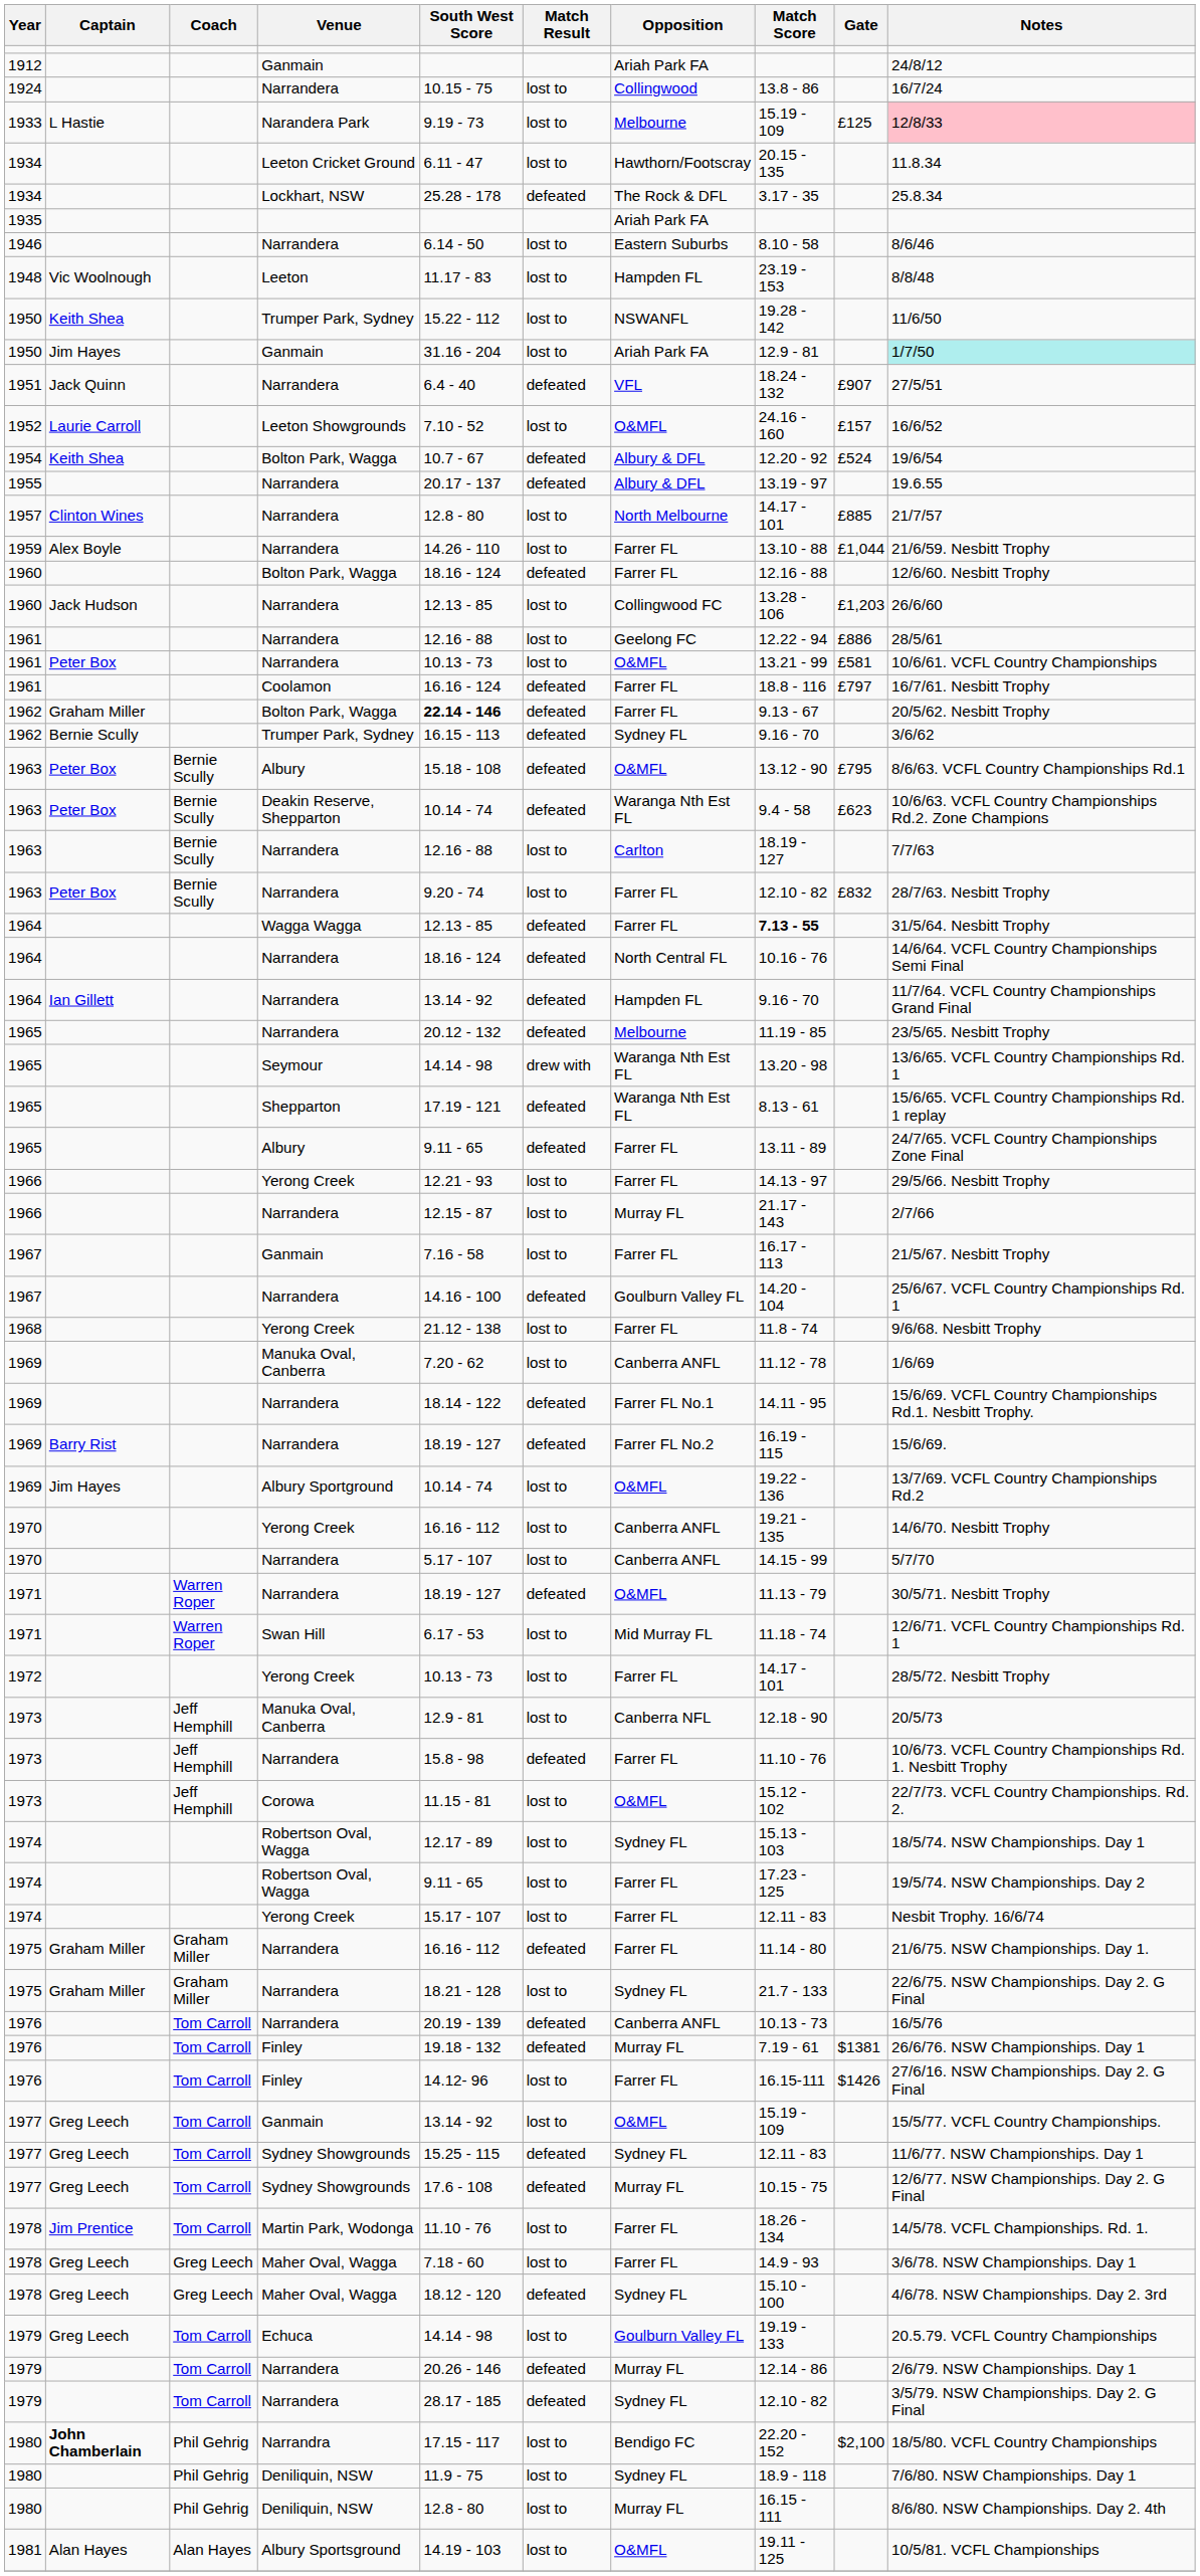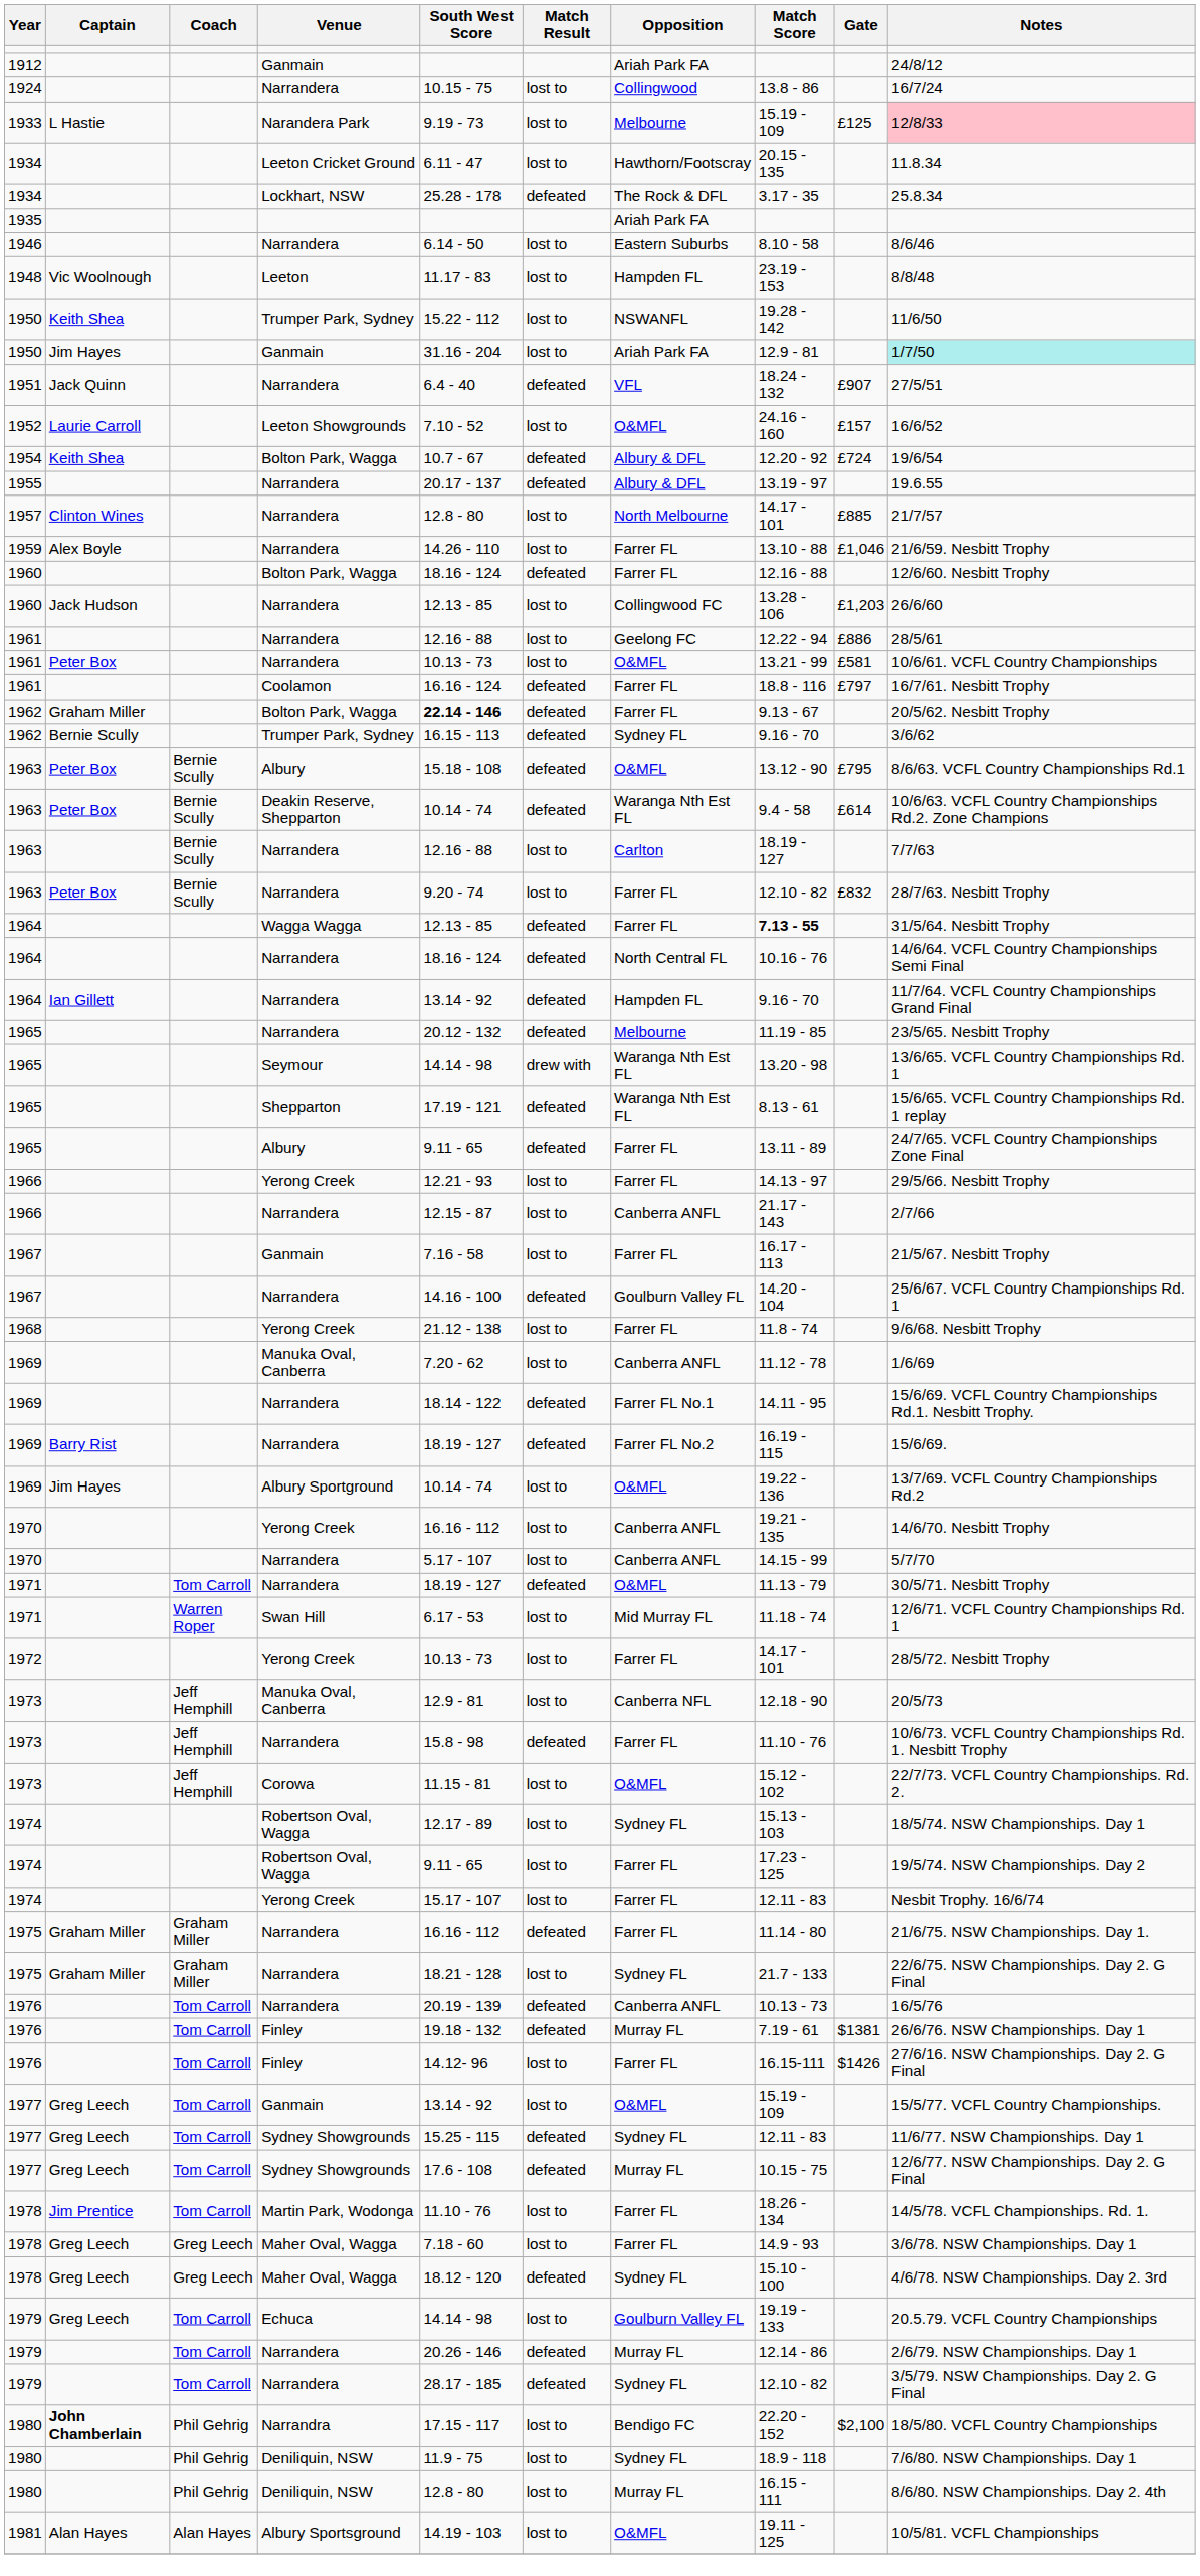1954 | Gate: £524 -> £724
1959 | Gate: £1,044 -> £1,046
1963 / Deakin Reserve, Shepparton | Gate: £623 -> £614
1966 / Narrandera | Opposition: Murray FL -> Canberra ANFL
1971 / Narrandera | Coach: Warren Roper -> Tom Carroll
